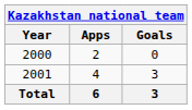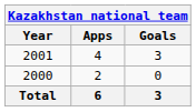rows swapped: 2000 <-> 2001
